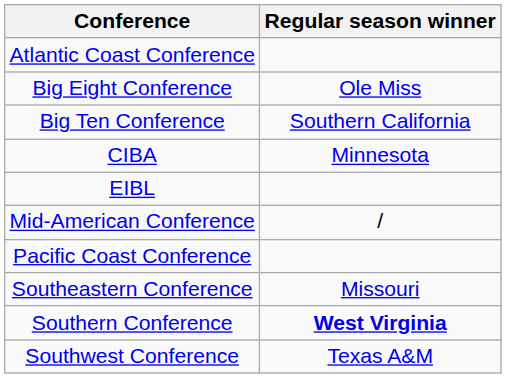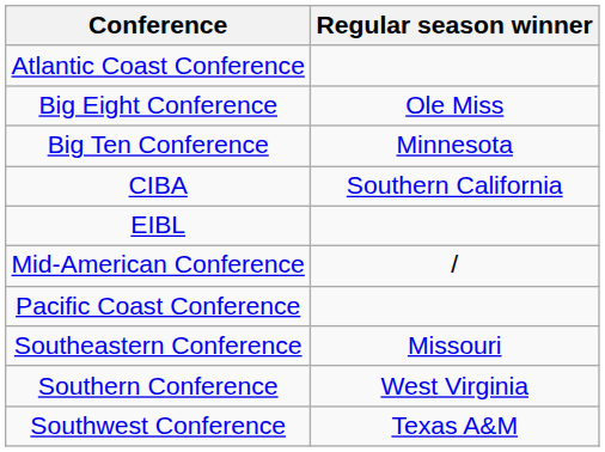Big Ten Conference | Regular season winner: Southern California -> Minnesota
CIBA | Regular season winner: Minnesota -> Southern California
Southern Conference | Regular season winner: bold -> normal
